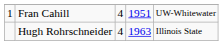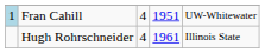Fran Cahill | column 1: no background -> lightblue background
Hugh Rohrschneider | column 4: 1963 -> 1961
